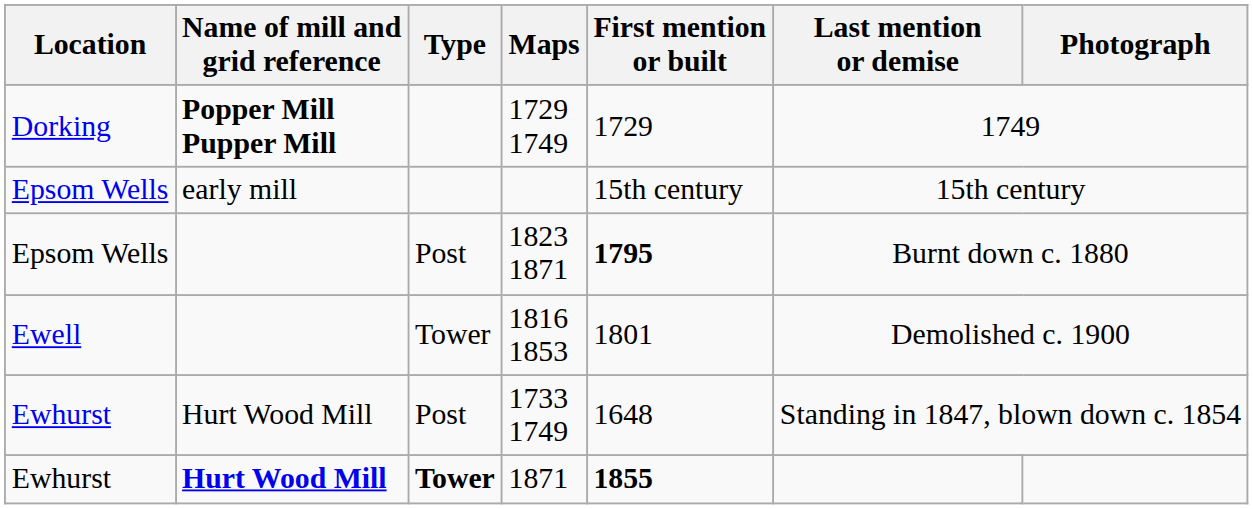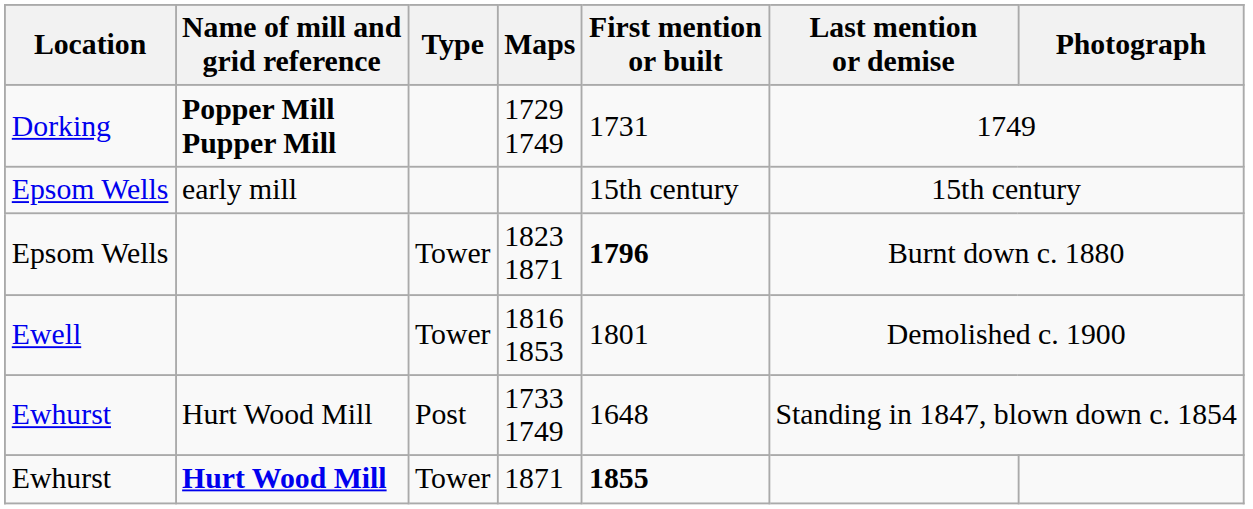1729 1749 | First mention or built: 1729 -> 1731
1823 1871 | Type: Post -> Tower
1823 1871 | First mention or built: 1795 -> 1796
1871 | Type: bold -> normal
